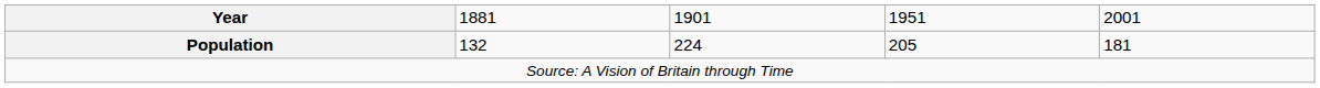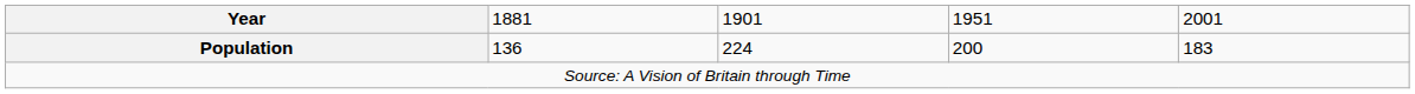Population | column 2: 132 -> 136
Population | column 4: 205 -> 200
Population | column 5: 181 -> 183
